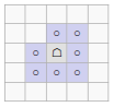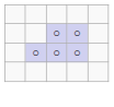- row: ○ | ☖ | ○
